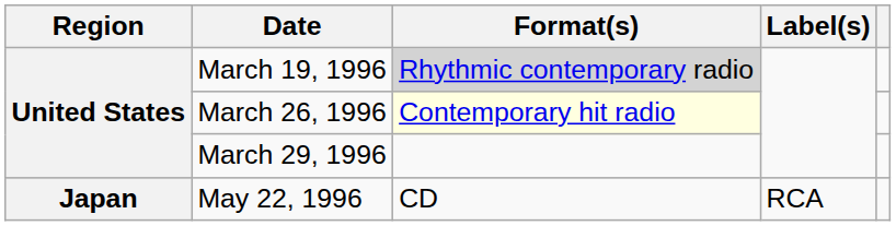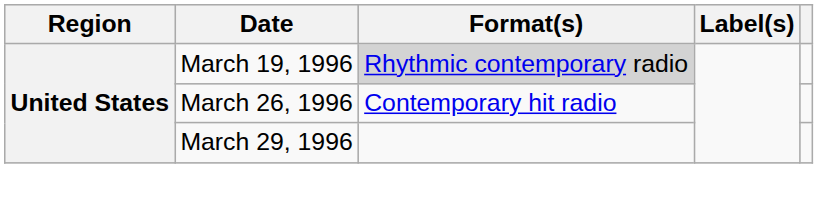March 26, 1996 | Format(s): lightyellow background -> no background
- row: Japan | May 22, 1996 | CD | RCA
